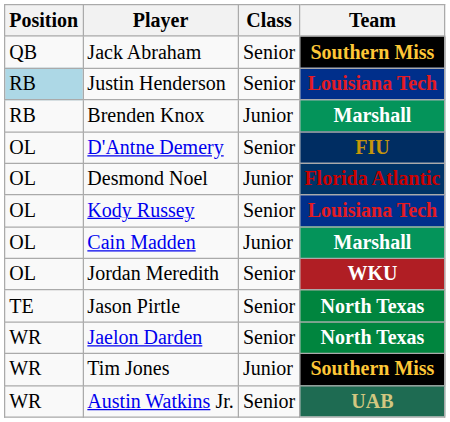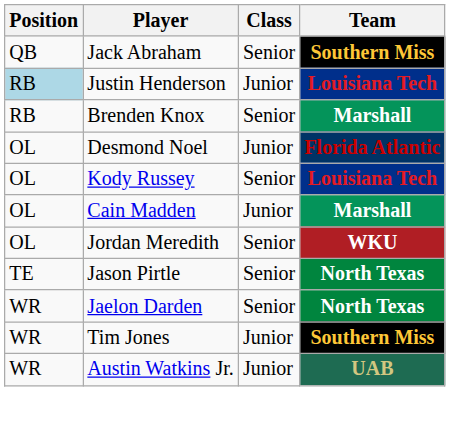Justin Henderson | Class: Senior -> Junior
Brenden Knox | Class: Junior -> Senior
- row: OL | D'Antne Demery | Senior | FIU
Austin Watkins Jr. | Class: Senior -> Junior
